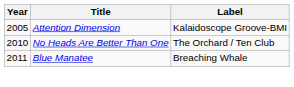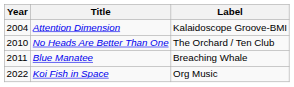Attention Dimension | Year: 2005 -> 2004
+ row: 2022 | Koi Fish in Space | Org Music
